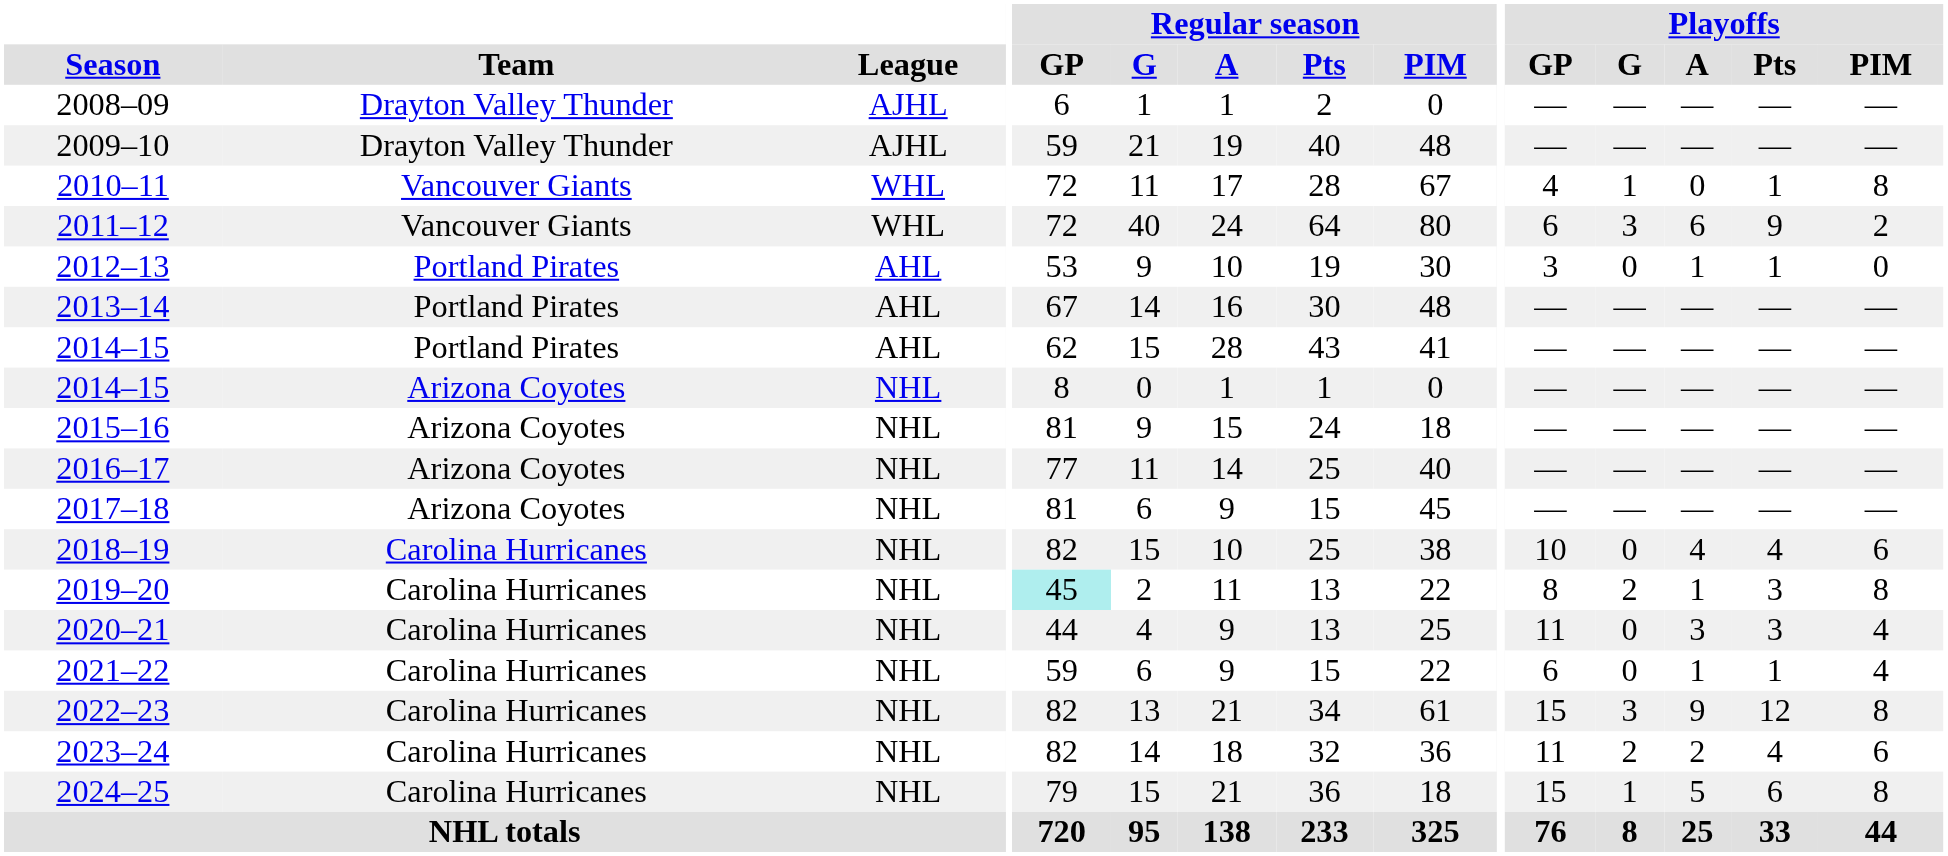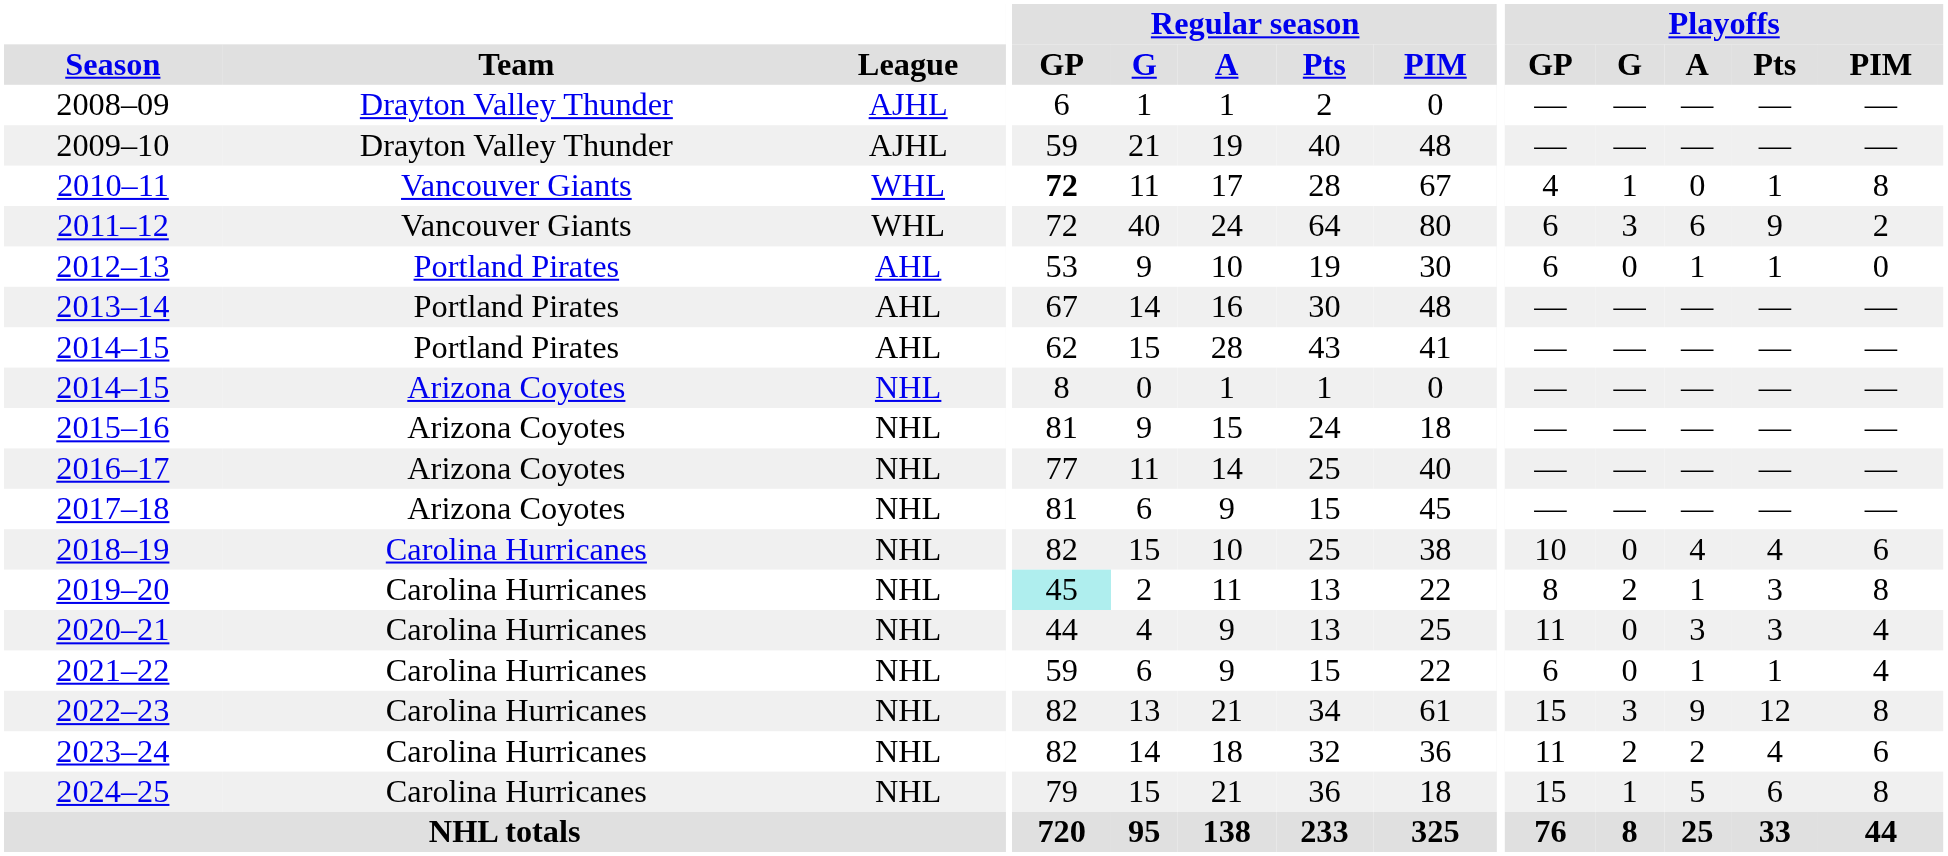2010–11 | Regular season / GP: normal -> bold
2012–13 | Playoffs / GP: 3 -> 6
